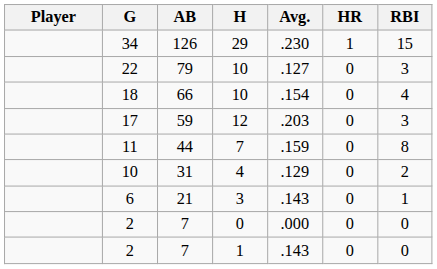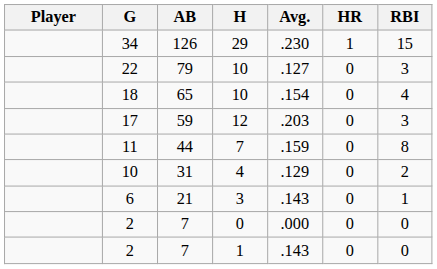18 | AB: 66 -> 65
